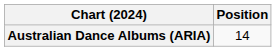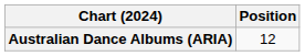Australian Dance Albums (ARIA) | Position: 14 -> 12
